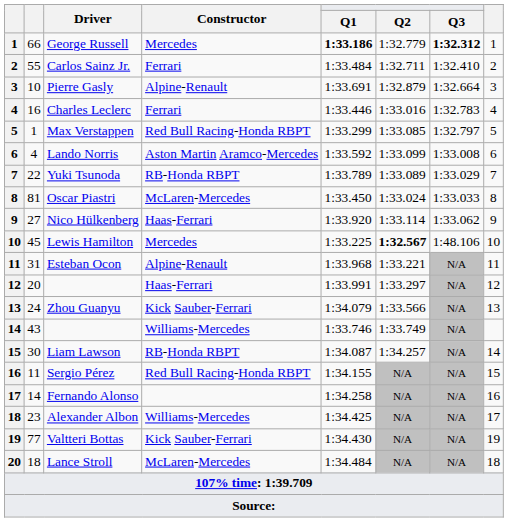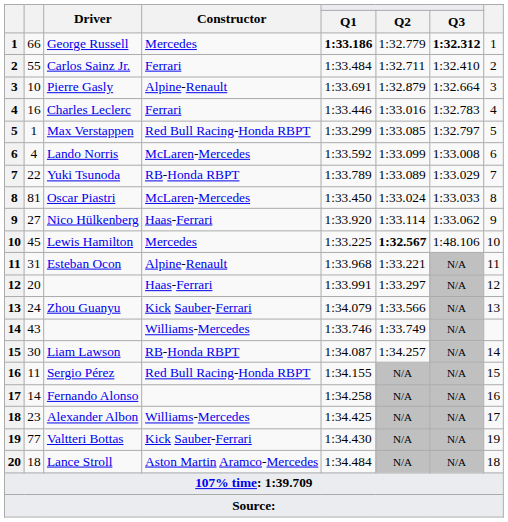Lando Norris | Constructor: Aston Martin Aramco-Mercedes -> McLaren-Mercedes
Lance Stroll | Constructor: McLaren-Mercedes -> Aston Martin Aramco-Mercedes
